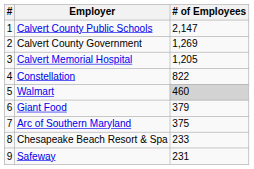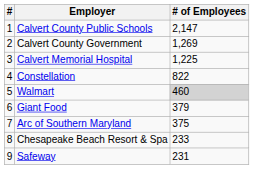Calvert Memorial Hospital | # of Employees: 1,205 -> 1,225
